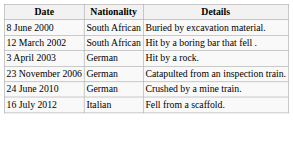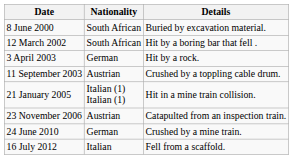+ row: 11 September 2003 | Austrian | Crushed by a toppling cable drum.
+ row: 21 January 2005 | Italian (1) Italian (1) | Hit in a mine train collision.
23 November 2006 | Nationality: German -> Austrian
